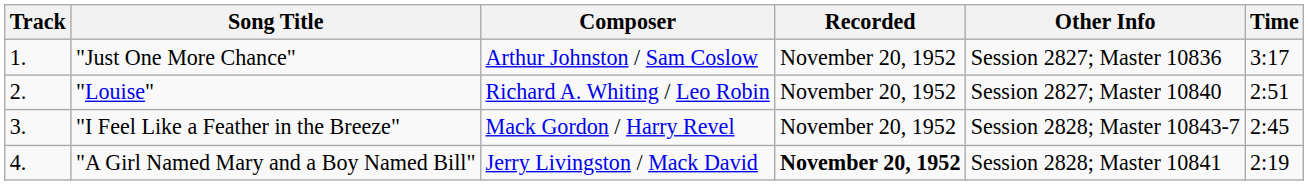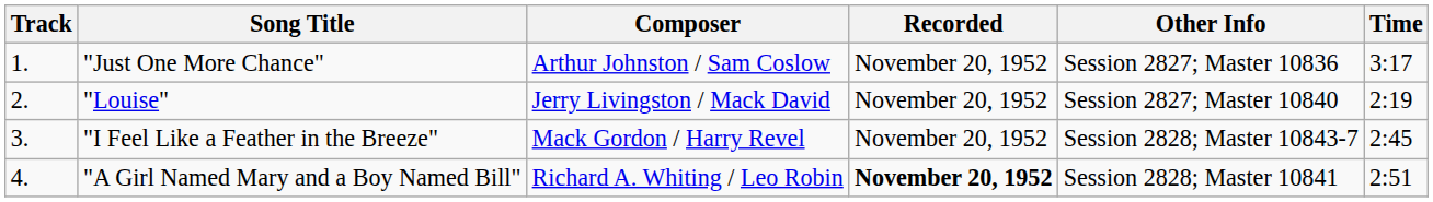"Louise" | Composer: Richard A. Whiting / Leo Robin -> Jerry Livingston / Mack David
"Louise" | Time: 2:51 -> 2:19
"A Girl Named Mary and a Boy Named Bill" | Composer: Jerry Livingston / Mack David -> Richard A. Whiting / Leo Robin
"A Girl Named Mary and a Boy Named Bill" | Time: 2:19 -> 2:51
